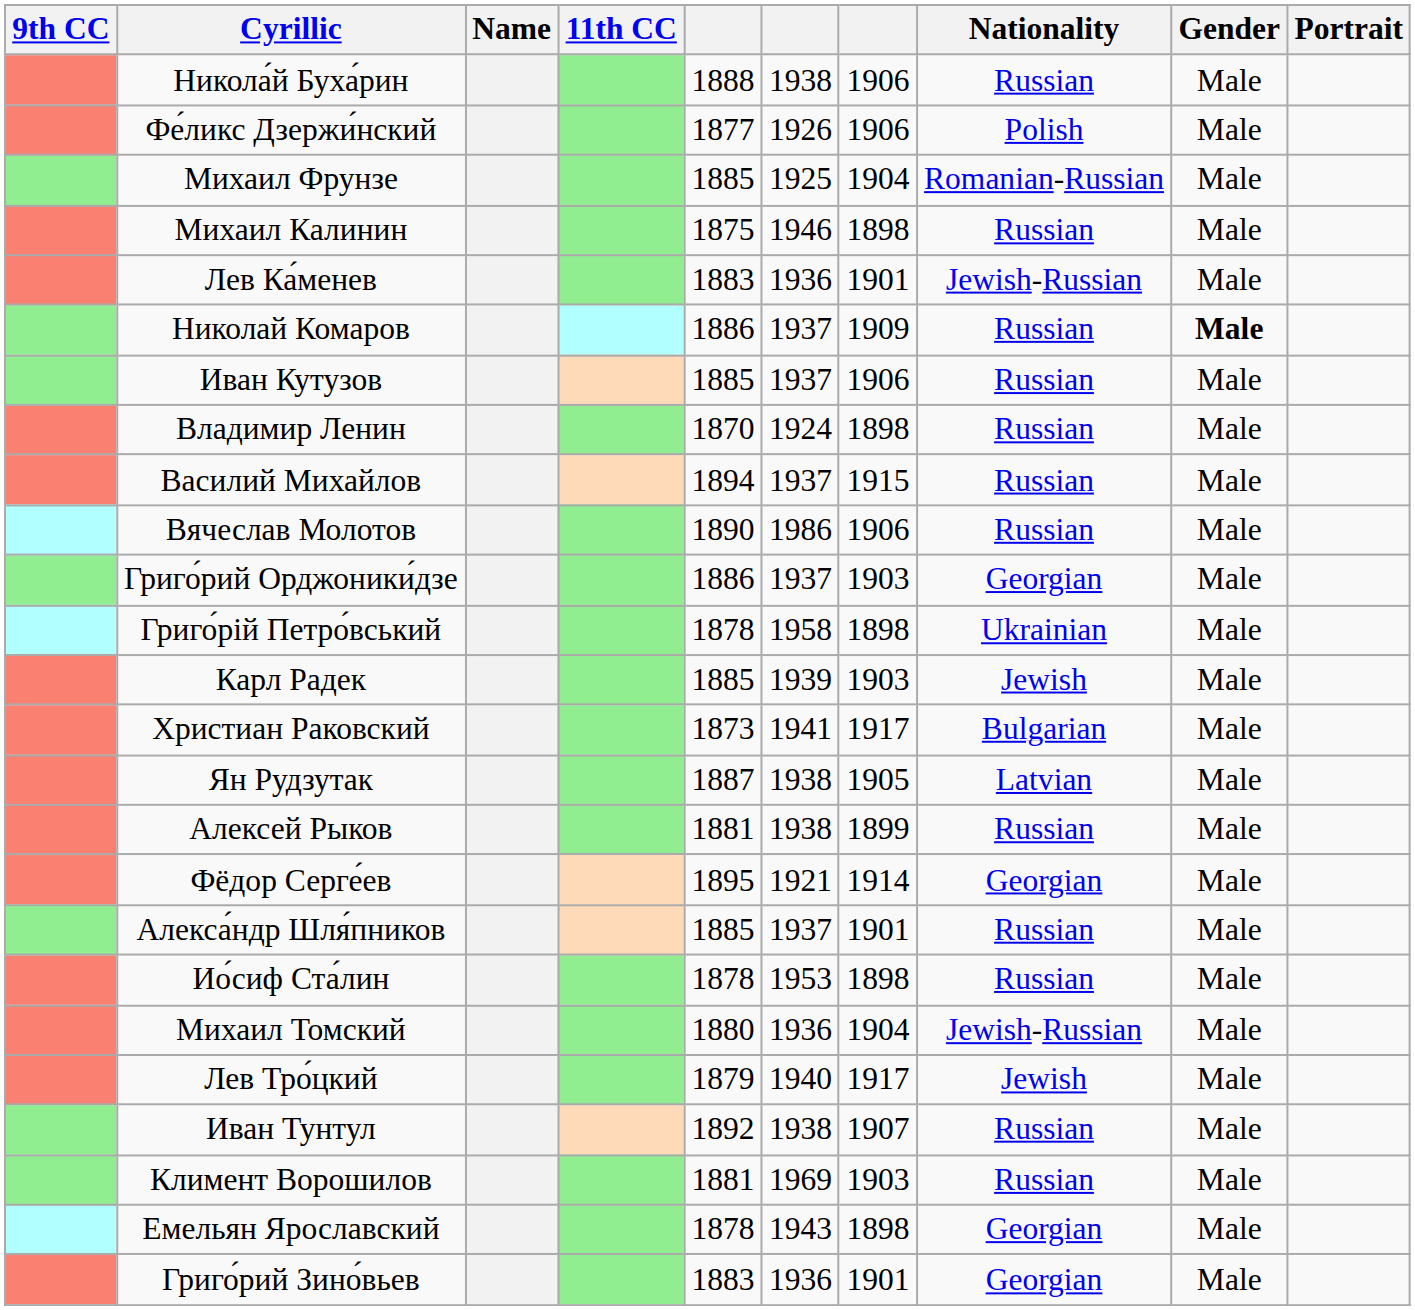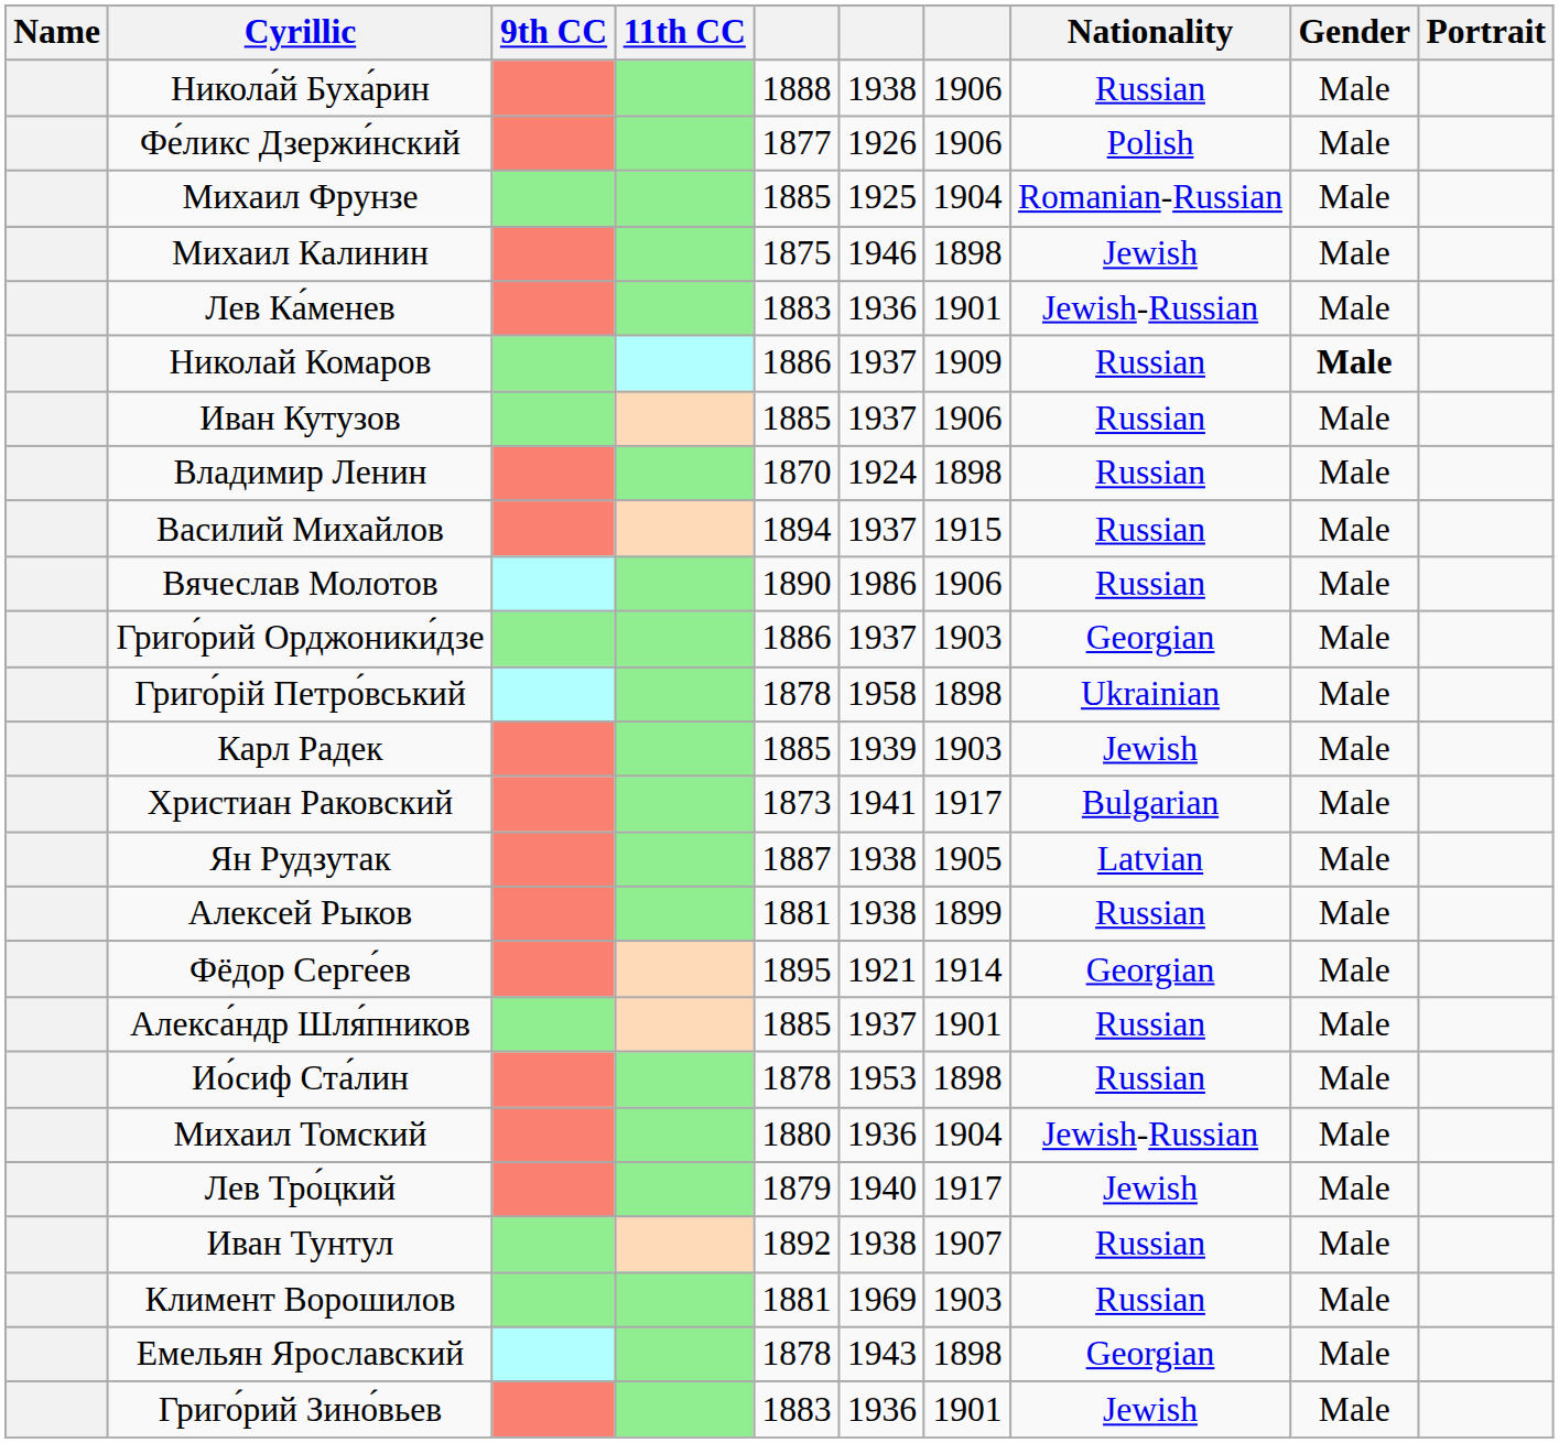columns swapped: Name <-> 9th CC
Михаил Калинин | Nationality: Russian -> Jewish
Григо́рий Зино́вьев | Nationality: Georgian -> Jewish
